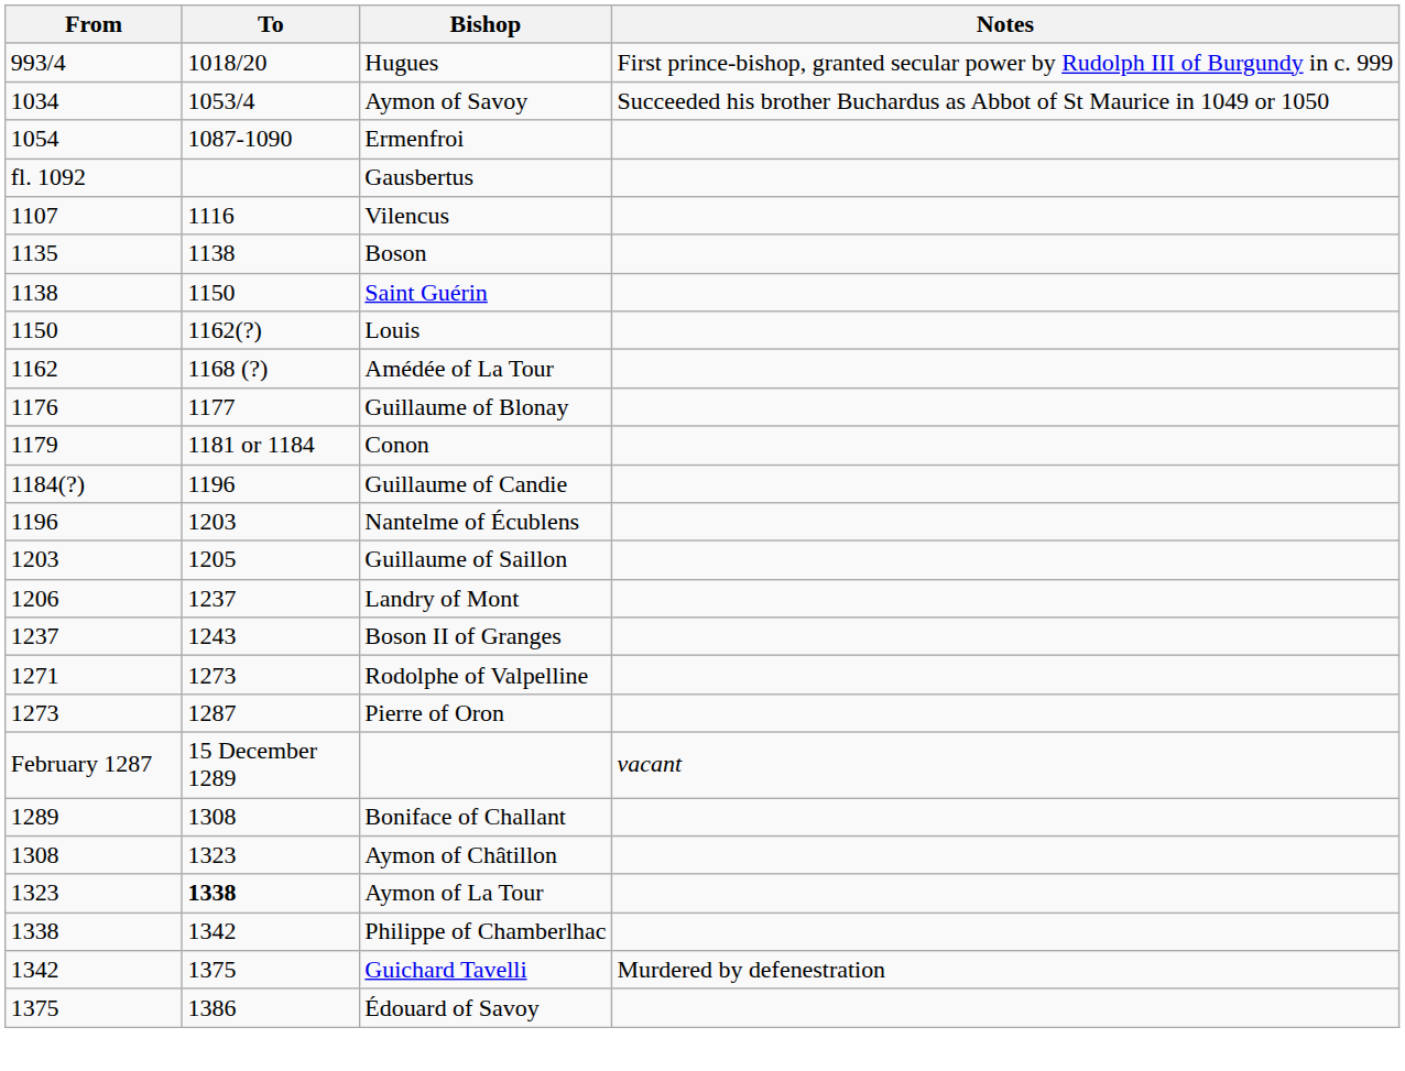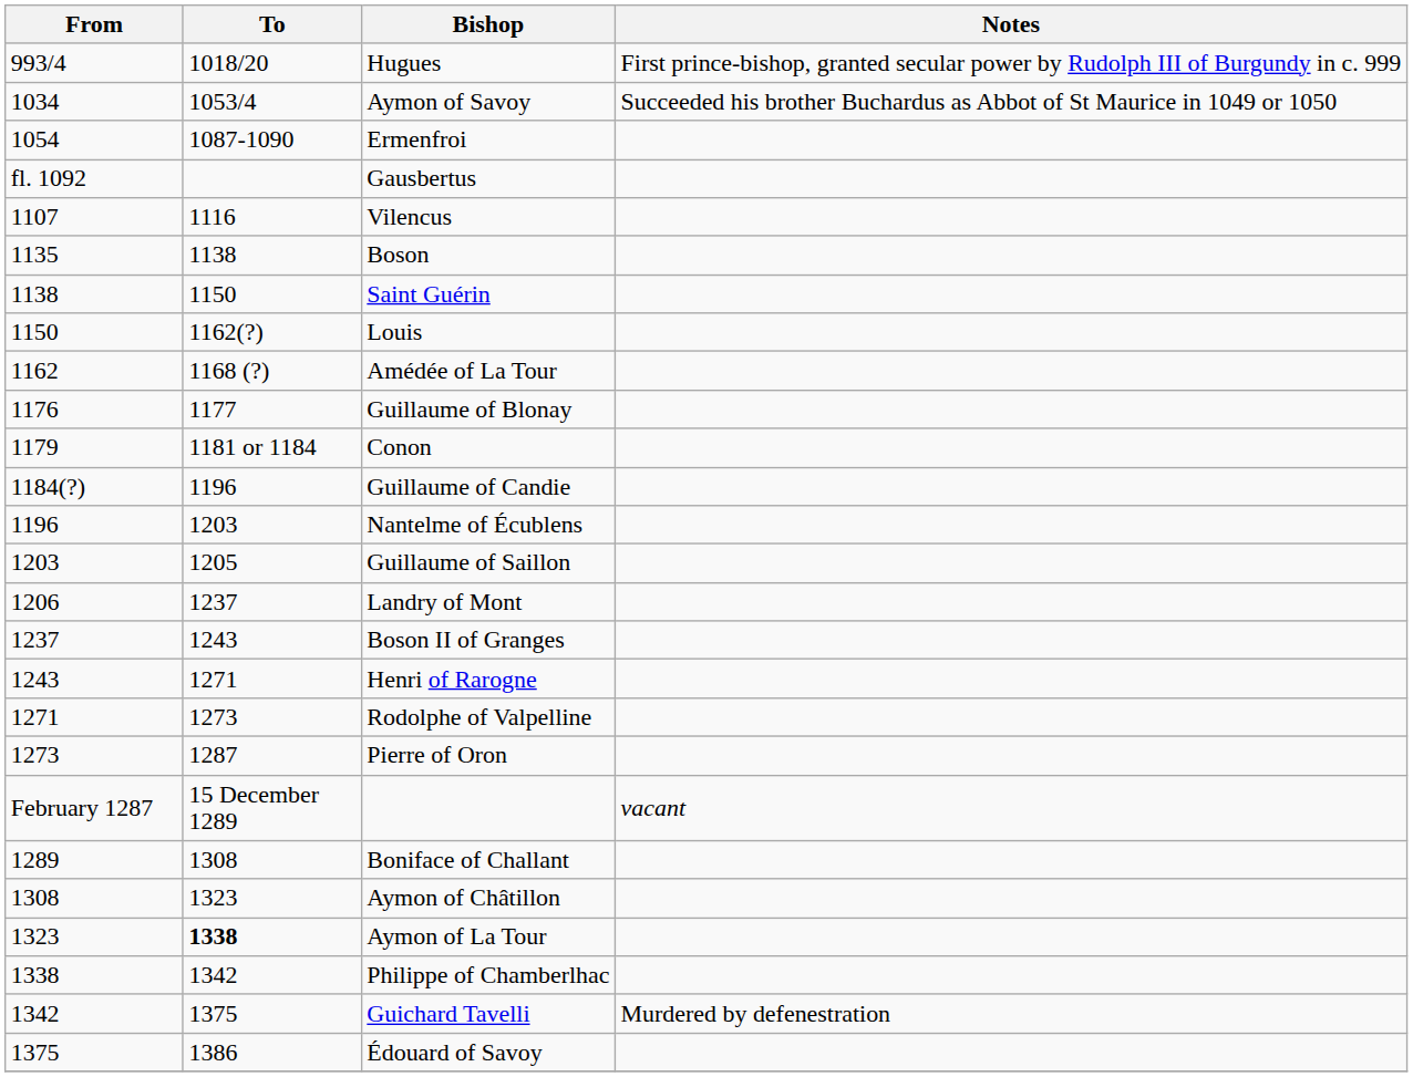+ row: 1243 | 1271 | Henri of Rarogne
